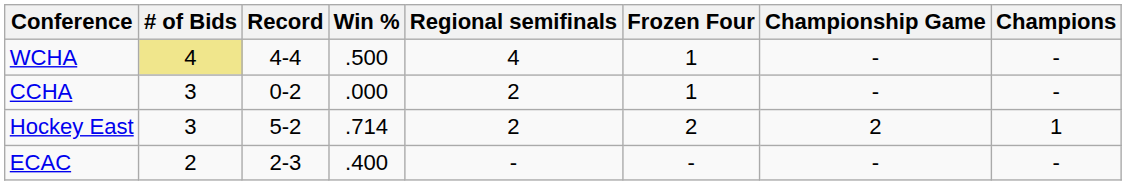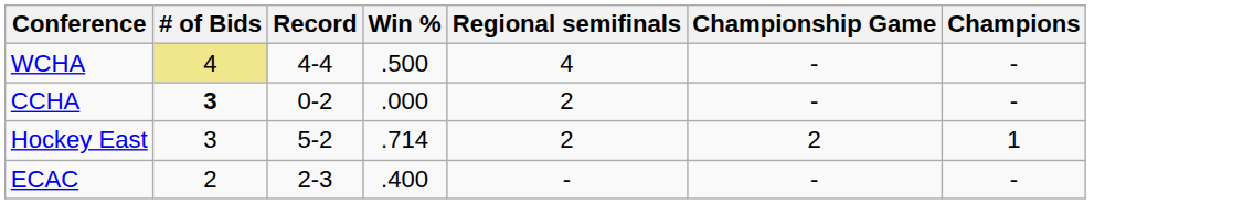- column: Frozen Four | 1 | 1 | 2 | -
CCHA | # of Bids: normal -> bold
